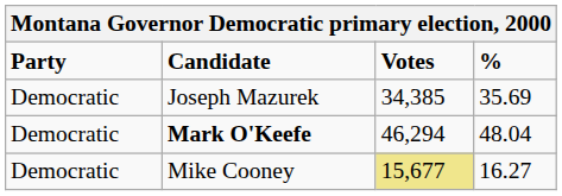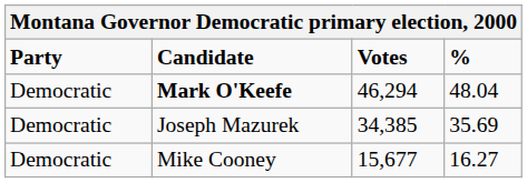rows swapped: Mark O'Keefe <-> Joseph Mazurek
Mike Cooney | Votes: khaki background -> no background
